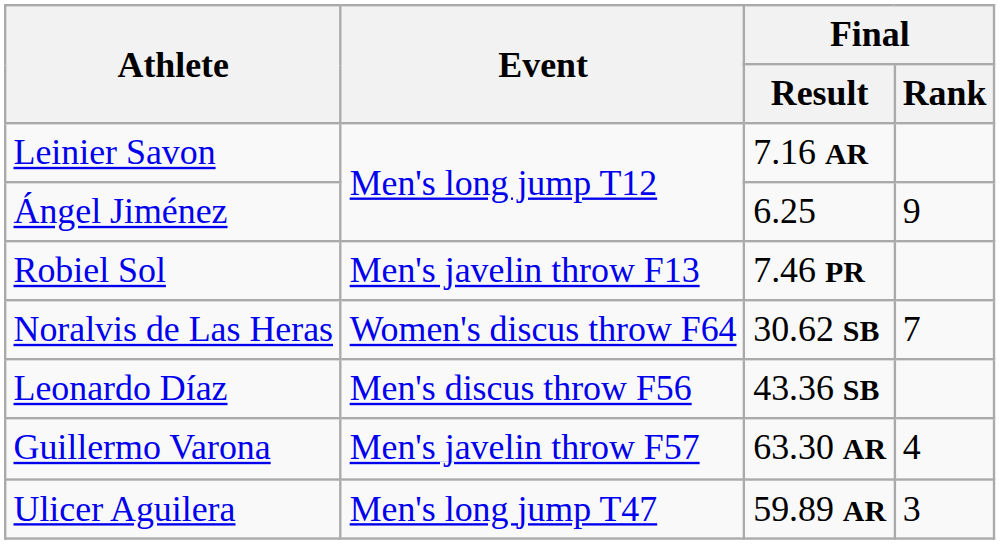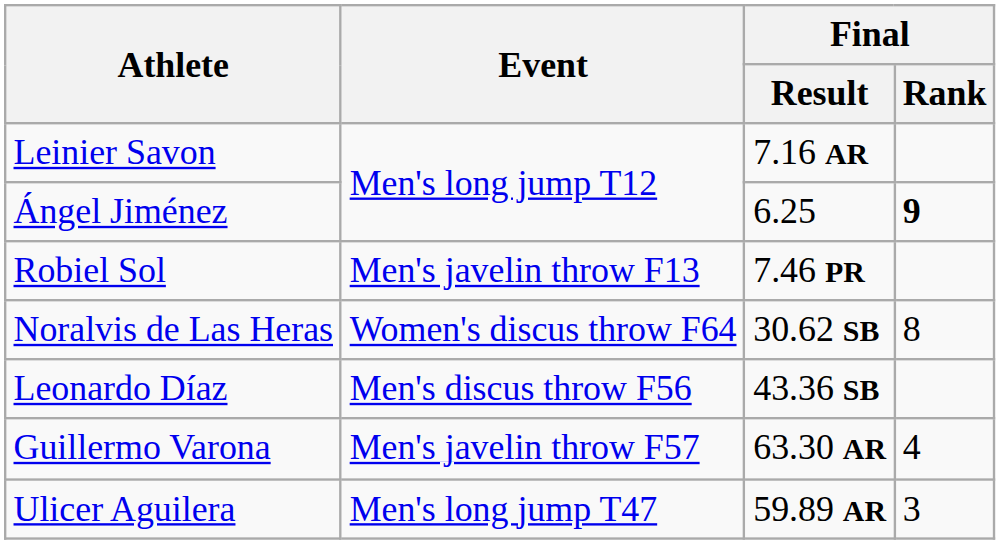Ángel Jiménez | Final / Rank: normal -> bold
Noralvis de Las Heras | Final / Rank: 7 -> 8
